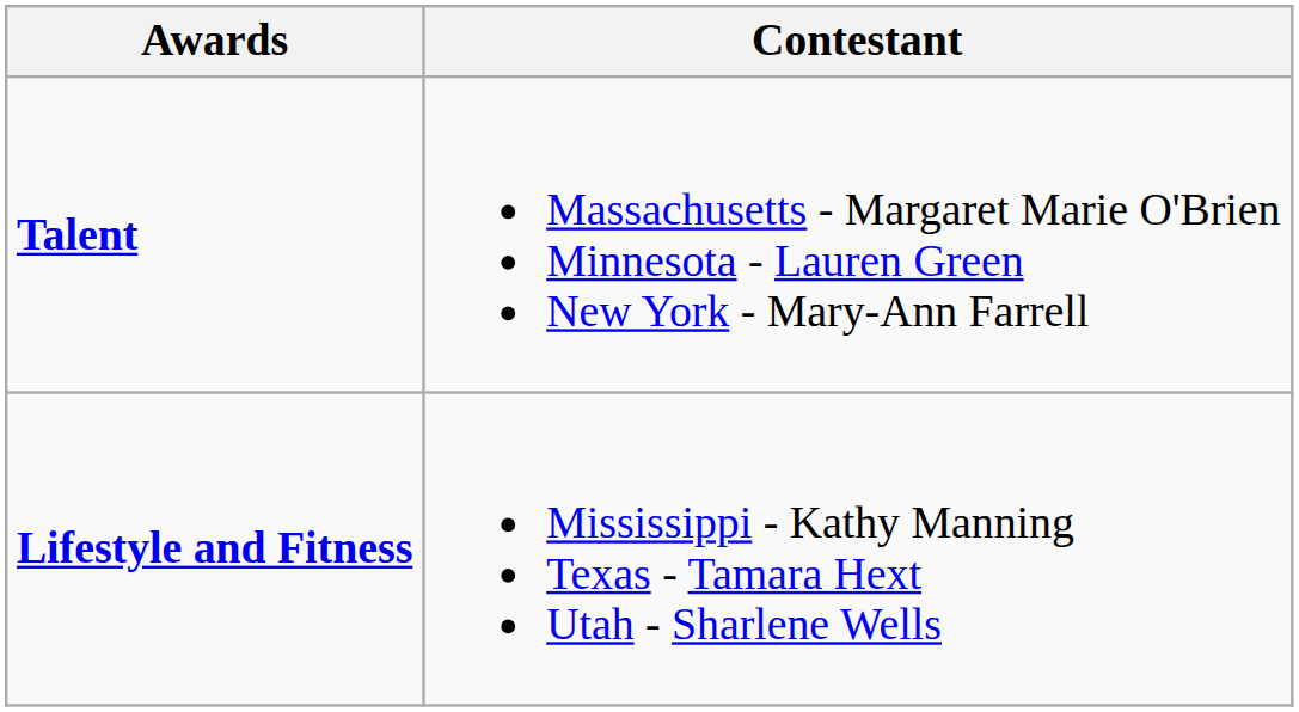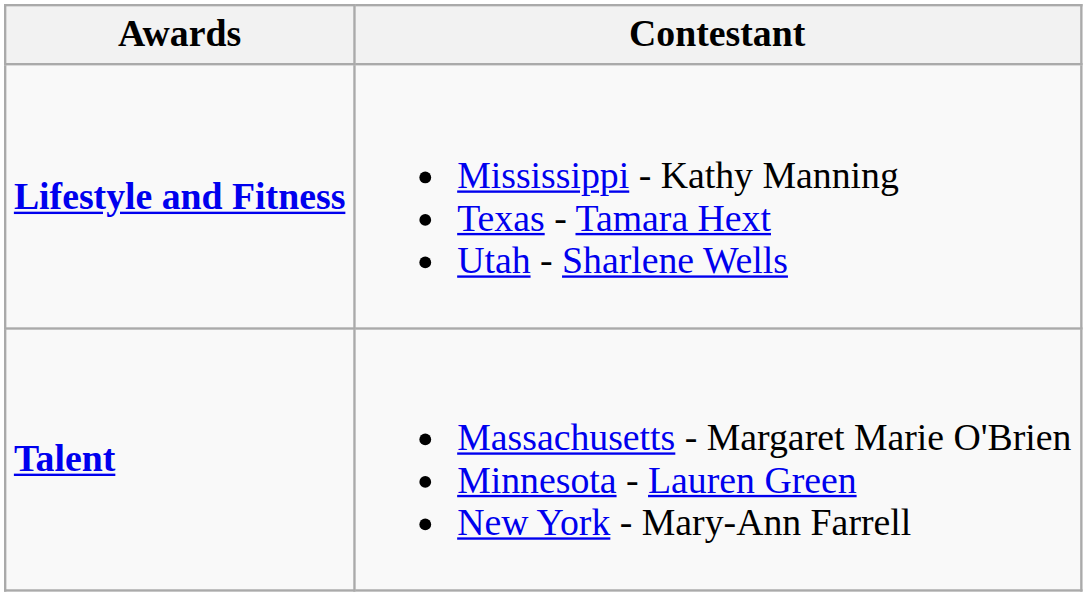rows swapped: Lifestyle and Fitness <-> Talent
